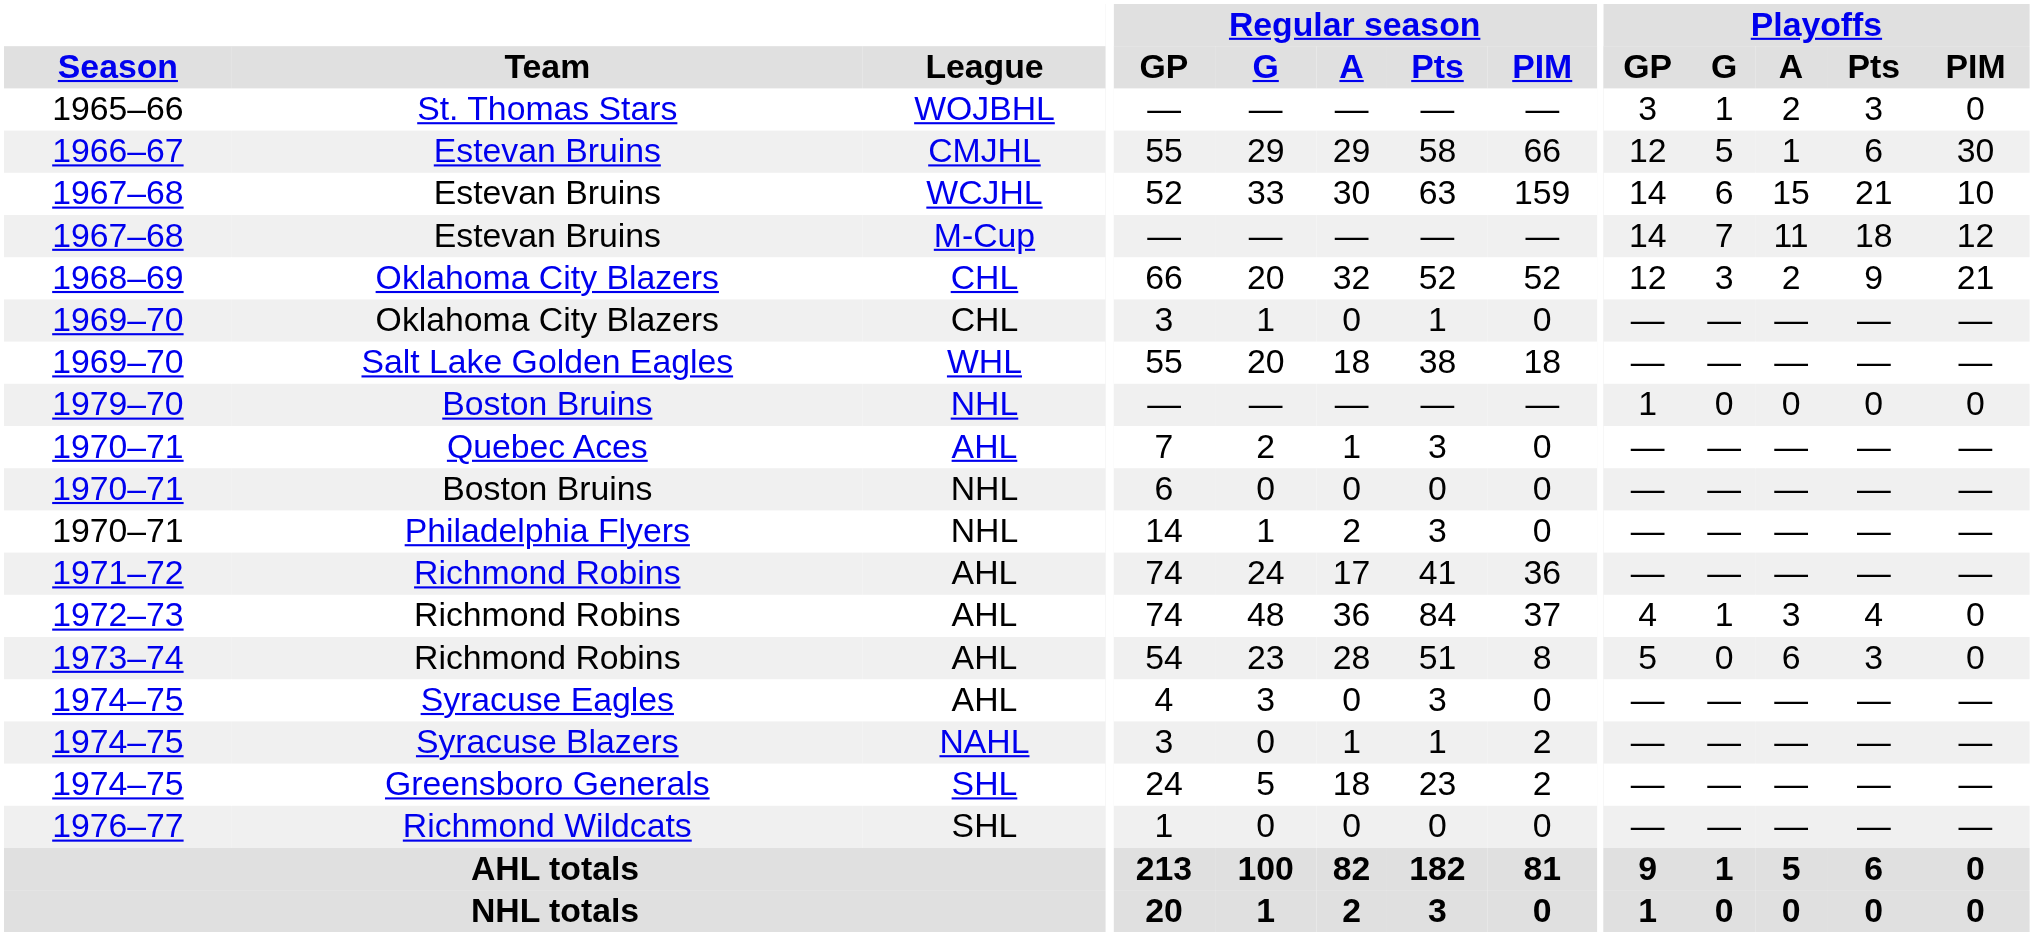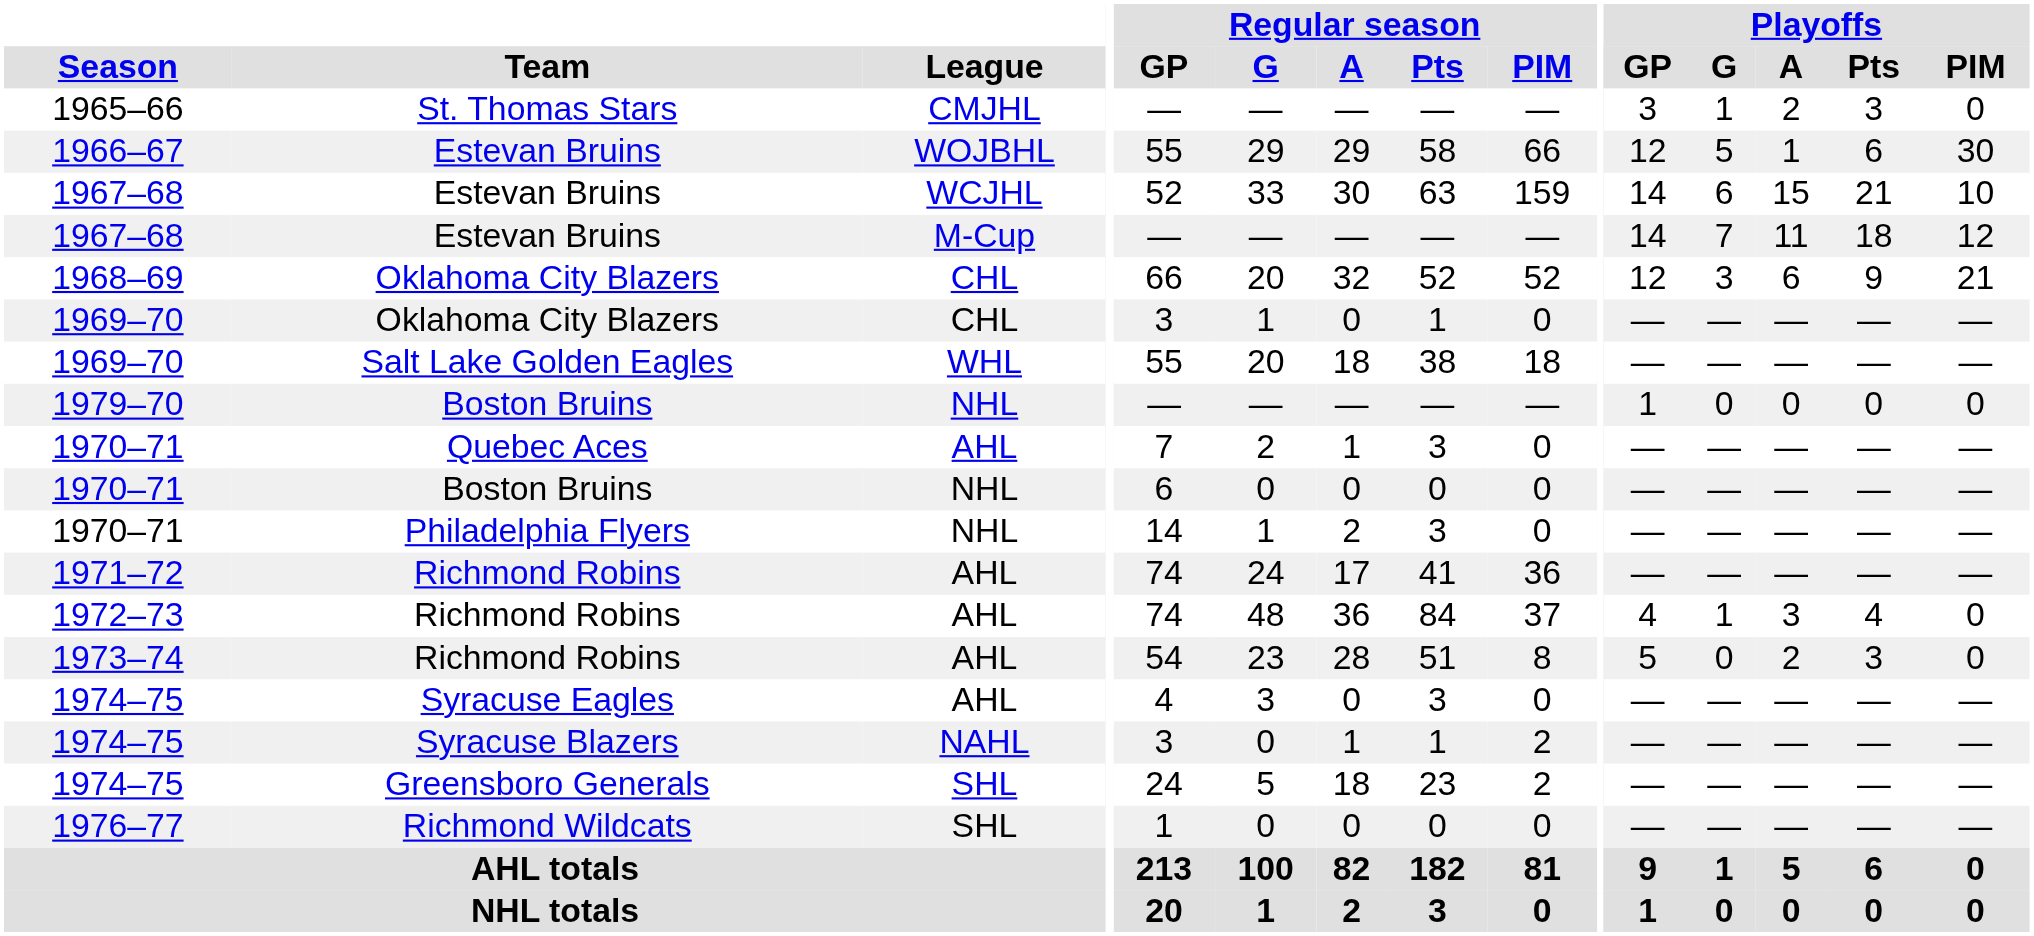1965–66 | League: WOJBHL -> CMJHL
1966–67 | League: CMJHL -> WOJBHL
1968–69 | Playoffs / A: 2 -> 6
1973–74 | Playoffs / A: 6 -> 2
